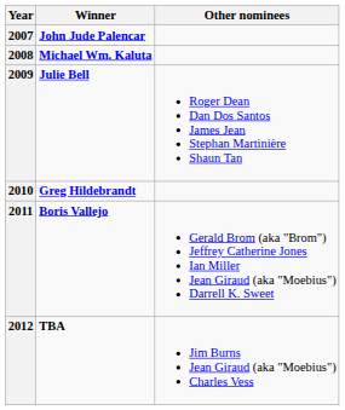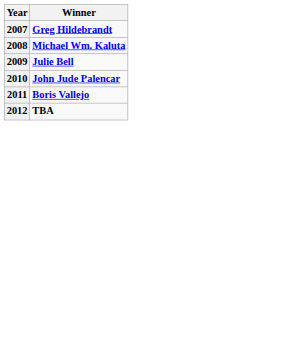- column: Other nominees | Roger Dean Dan Dos Santos James Jean Stephan Martinière Shaun Tan | Gerald Brom (aka "Brom") Jeffrey Catherine Jones Ian Miller Jean Giraud (aka "Moebius") Darrell K. Sweet | Jim Burns Jean Giraud (aka "Moebius") Charles Vess
2007 | Winner: John Jude Palencar -> Greg Hildebrandt
2010 | Winner: Greg Hildebrandt -> John Jude Palencar
